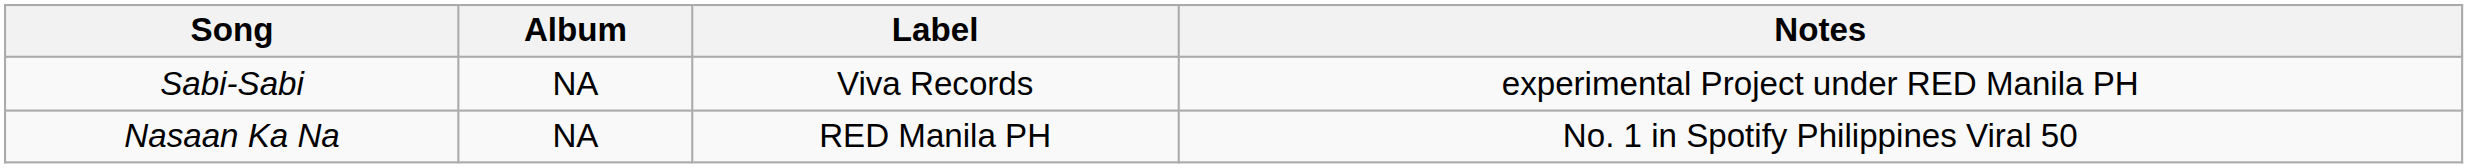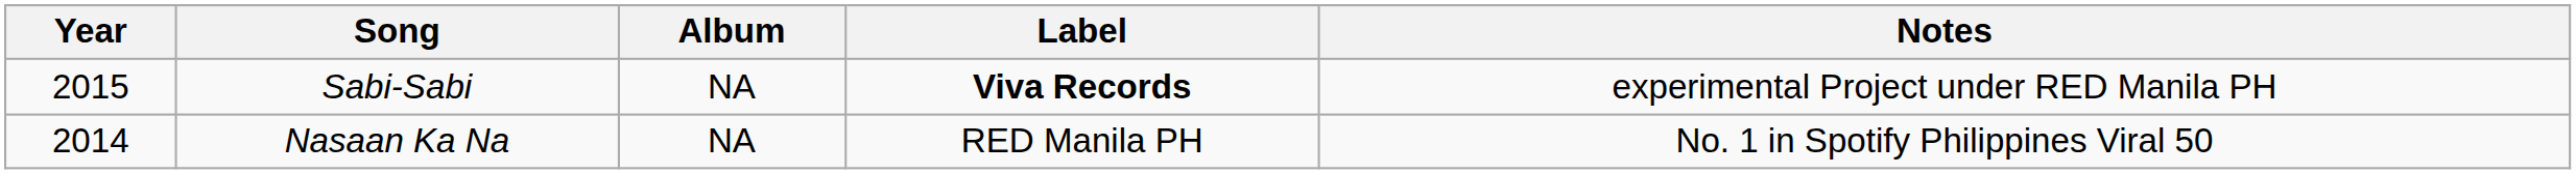+ column: Year | 2015 | 2014
Sabi-Sabi | Label: normal -> bold
